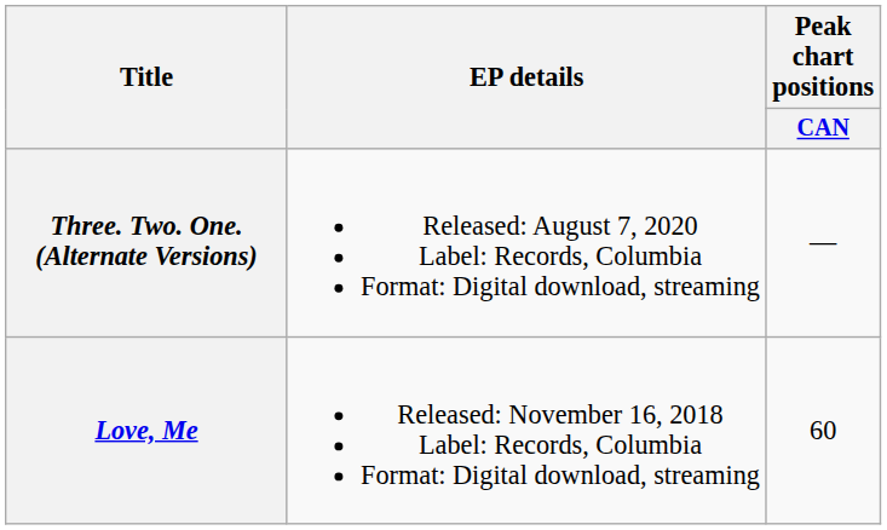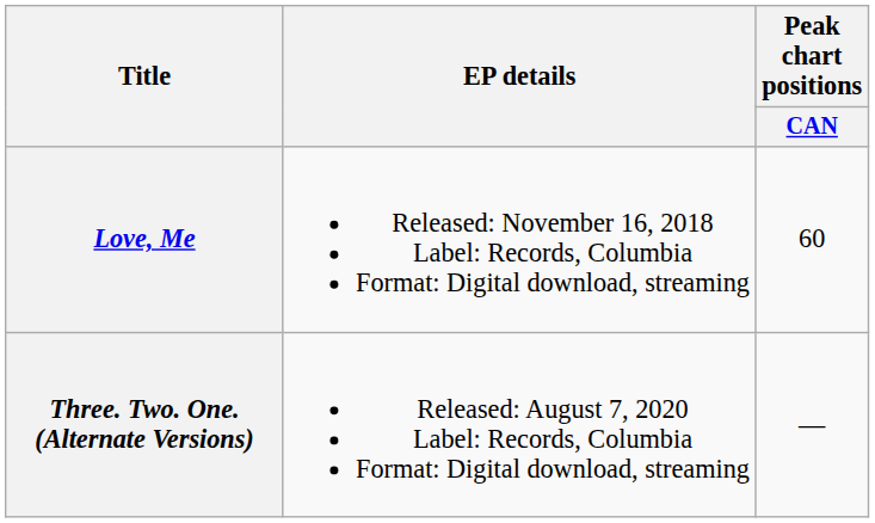rows swapped: Love, Me <-> Three. Two. One. (Alternate Versions)
